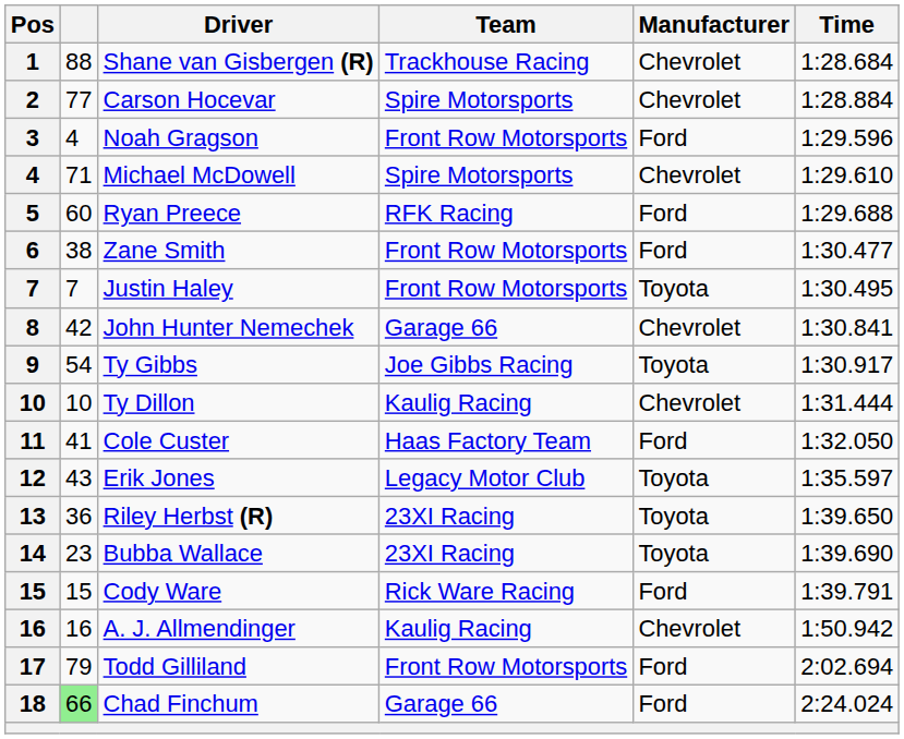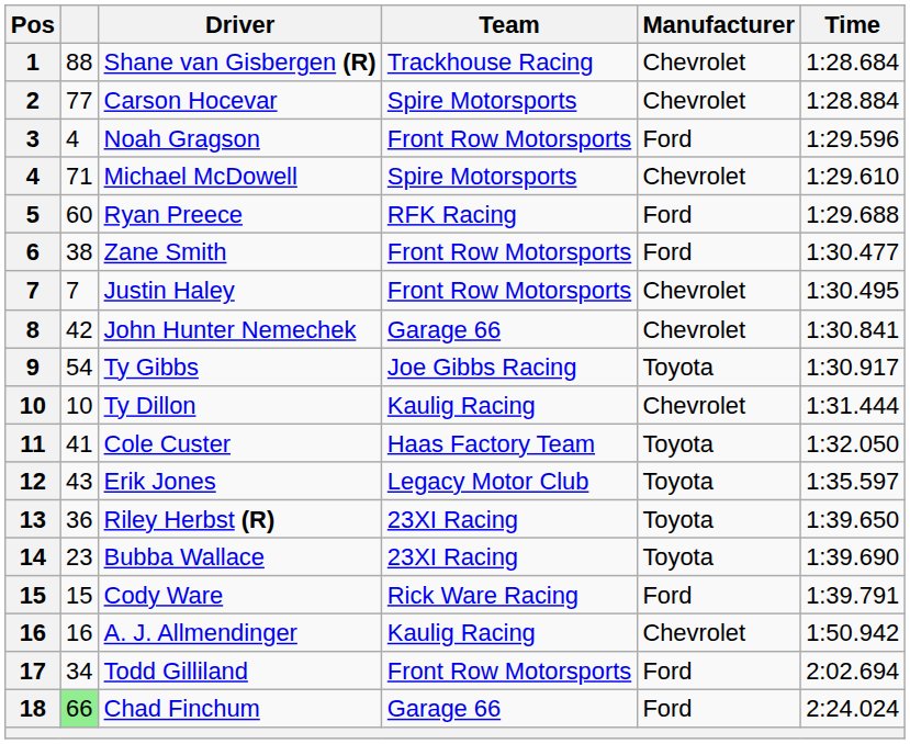Justin Haley | Manufacturer: Toyota -> Chevrolet
Cole Custer | Manufacturer: Ford -> Toyota
Todd Gilliland | column 2: 79 -> 34
